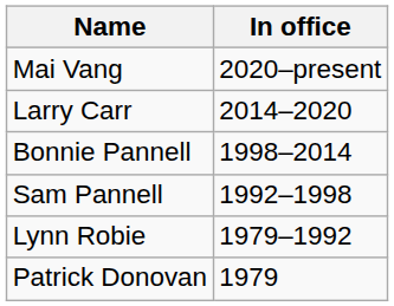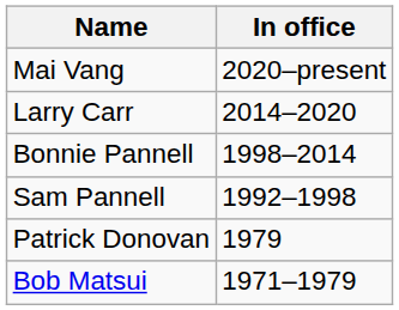- row: Lynn Robie | 1979–1992
+ row: Bob Matsui | 1971–1979
